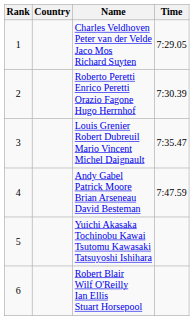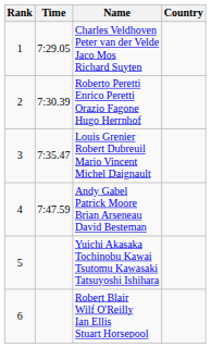columns swapped: Country <-> Time
